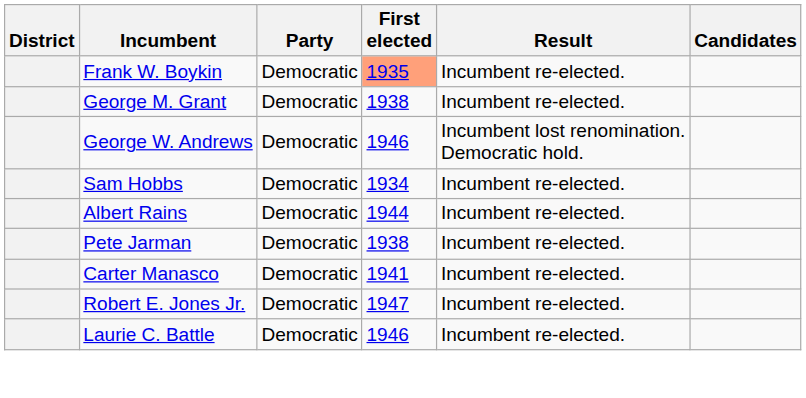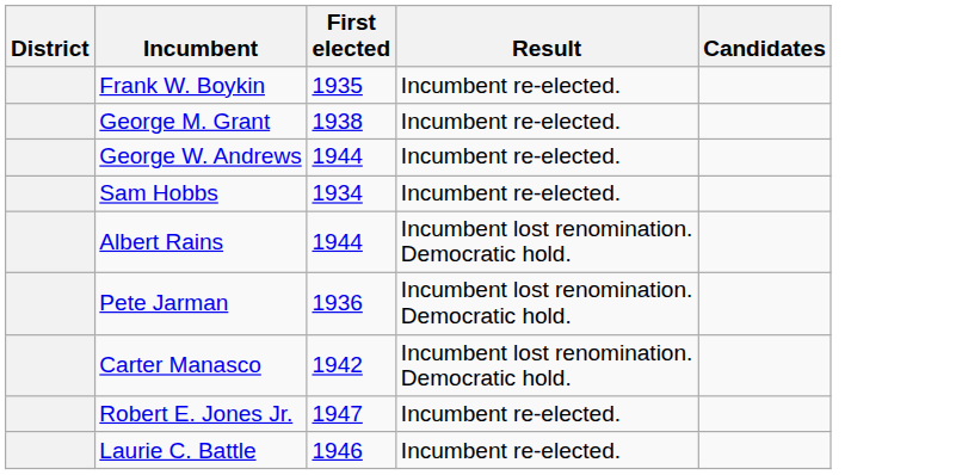- column: Party | Democratic | Democratic | Democratic | Democratic | Democratic | Democratic | Democratic | Democratic | Democratic
Frank W. Boykin | First elected: lightsalmon background -> no background
George W. Andrews | First elected: 1946 -> 1944
George W. Andrews | Result: Incumbent lost renomination. Democratic hold. -> Incumbent re-elected.
Albert Rains | Result: Incumbent re-elected. -> Incumbent lost renomination. Democratic hold.
Pete Jarman | First elected: 1938 -> 1936
Pete Jarman | Result: Incumbent re-elected. -> Incumbent lost renomination. Democratic hold.
Carter Manasco | First elected: 1941 -> 1942
Carter Manasco | Result: Incumbent re-elected. -> Incumbent lost renomination. Democratic hold.
